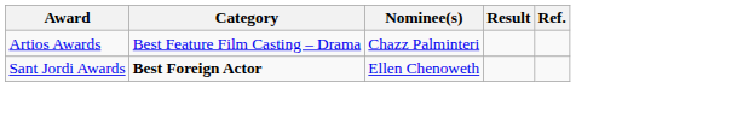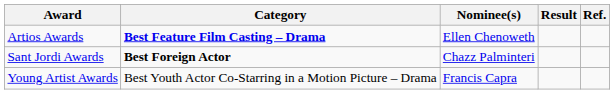Artios Awards | Category: normal -> bold
Artios Awards | Nominee(s): Chazz Palminteri -> Ellen Chenoweth
Sant Jordi Awards | Nominee(s): Ellen Chenoweth -> Chazz Palminteri
+ row: Young Artist Awards | Best Youth Actor Co-Starring in a Motion Picture – Drama | Francis Capra
